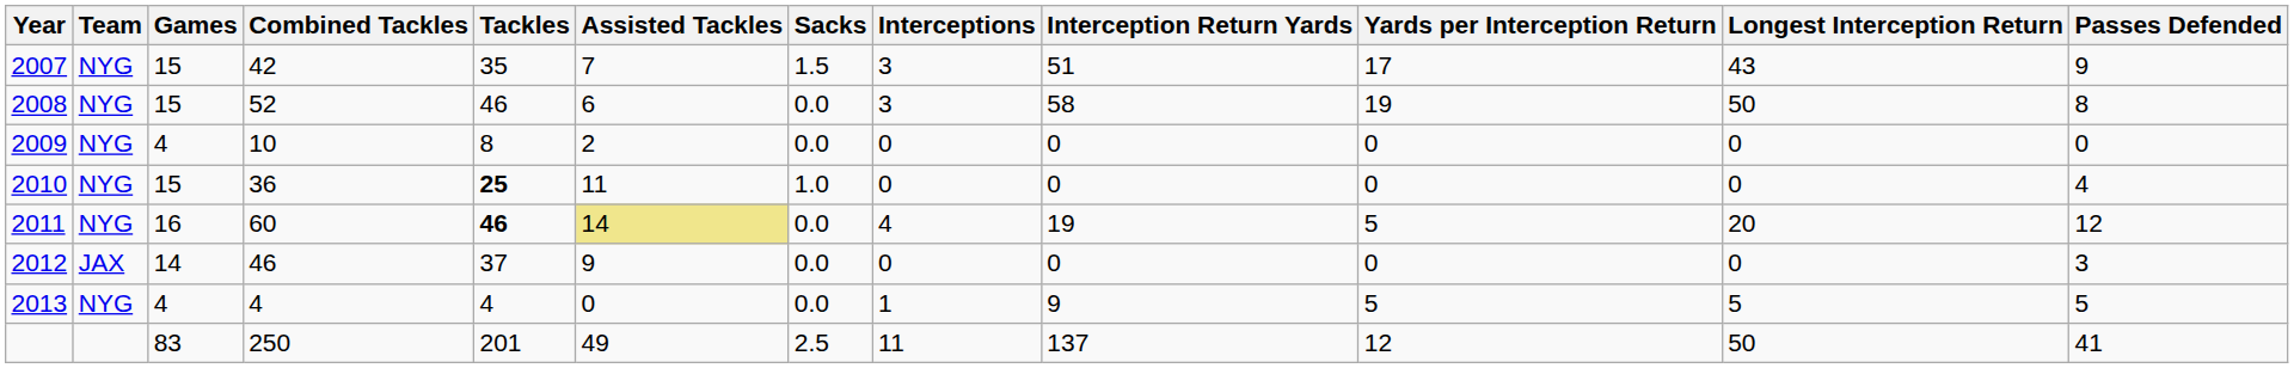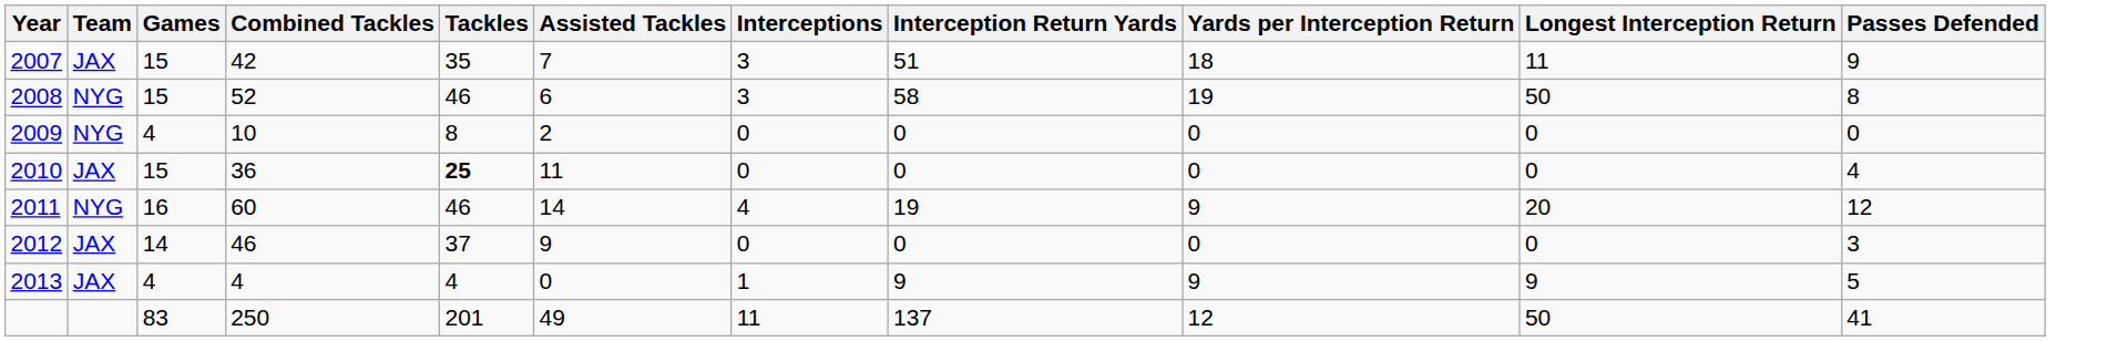- column: Sacks | 1.5 | 0.0 | 0.0 | 1.0 | 0.0 | 0.0 | 0.0 | 2.5
2007 | Team: NYG -> JAX
2007 | Yards per Interception Return: 17 -> 18
2007 | Longest Interception Return: 43 -> 11
2010 | Team: NYG -> JAX
2011 | Tackles: bold -> normal
2011 | Assisted Tackles: khaki background -> no background
2011 | Yards per Interception Return: 5 -> 9
2013 | Team: NYG -> JAX
2013 | Yards per Interception Return: 5 -> 9
2013 | Longest Interception Return: 5 -> 9
